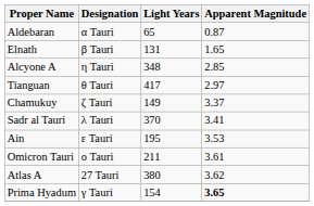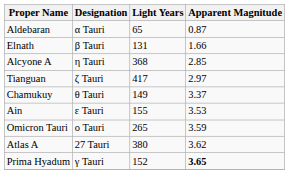Elnath | Apparent Magnitude: 1.65 -> 1.66
Alcyone A | Light Years: 348 -> 368
Tianguan | Designation: θ Tauri -> ζ Tauri
Chamukuy | Designation: ζ Tauri -> θ Tauri
- row: Sadr al Tauri | λ Tauri | 370 | 3.41
Ain | Light Years: 195 -> 155
Omicron Tauri | Light Years: 211 -> 265
Omicron Tauri | Apparent Magnitude: 3.61 -> 3.59
Prima Hyadum | Light Years: 154 -> 152
